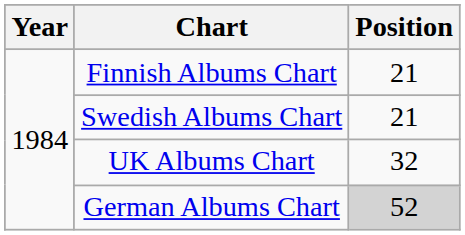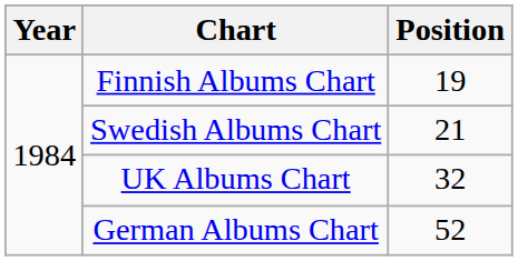Finnish Albums Chart | Position: 21 -> 19
German Albums Chart | Position: lightgrey background -> no background
